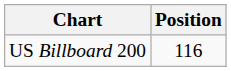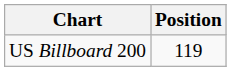US Billboard 200 | Position: 116 -> 119
